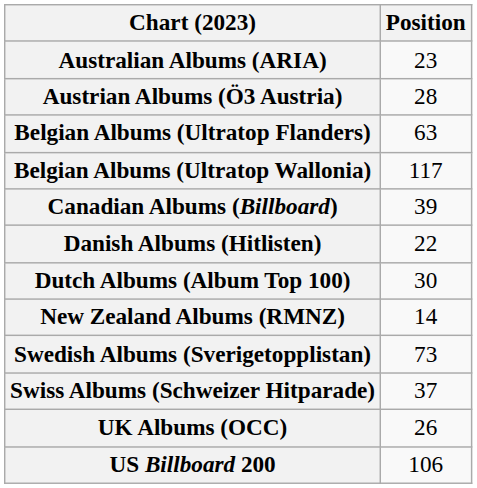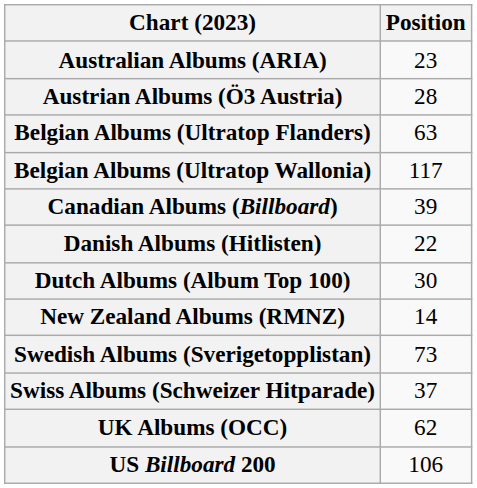UK Albums (OCC) | Position: 26 -> 62
